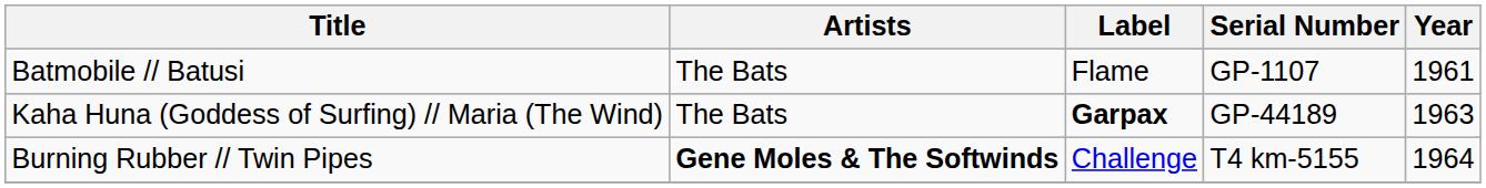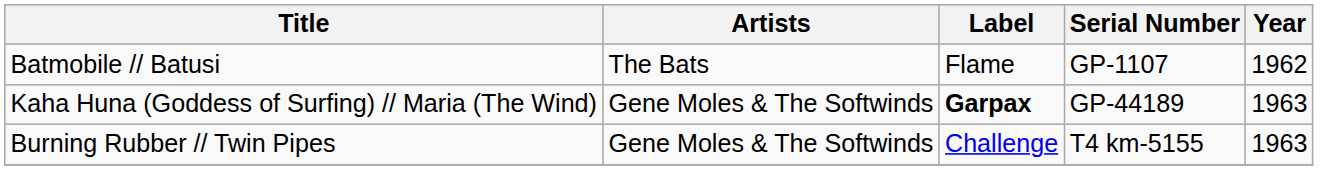Batmobile // Batusi | Year: 1961 -> 1962
Kaha Huna (Goddess of Surfing) // Maria (The Wind) | Artists: The Bats -> Gene Moles & The Softwinds
Burning Rubber // Twin Pipes | Artists: bold -> normal
Burning Rubber // Twin Pipes | Year: 1964 -> 1963
